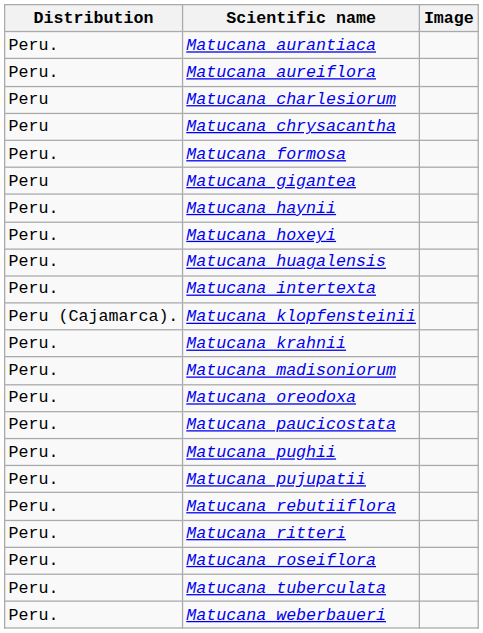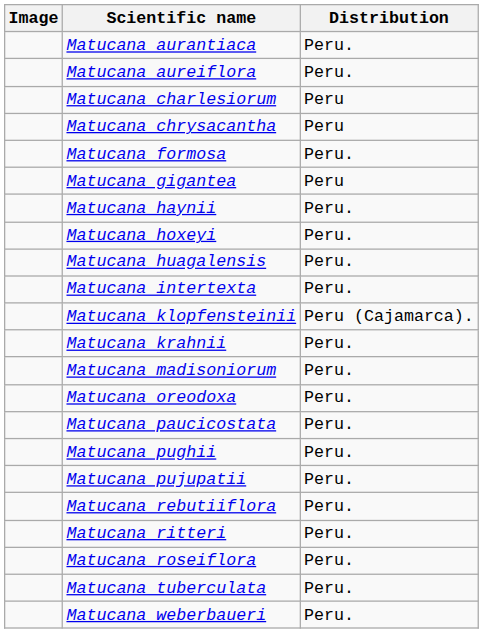columns swapped: Image <-> Distribution
